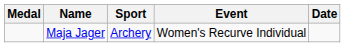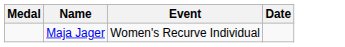- column: Sport | Archery
